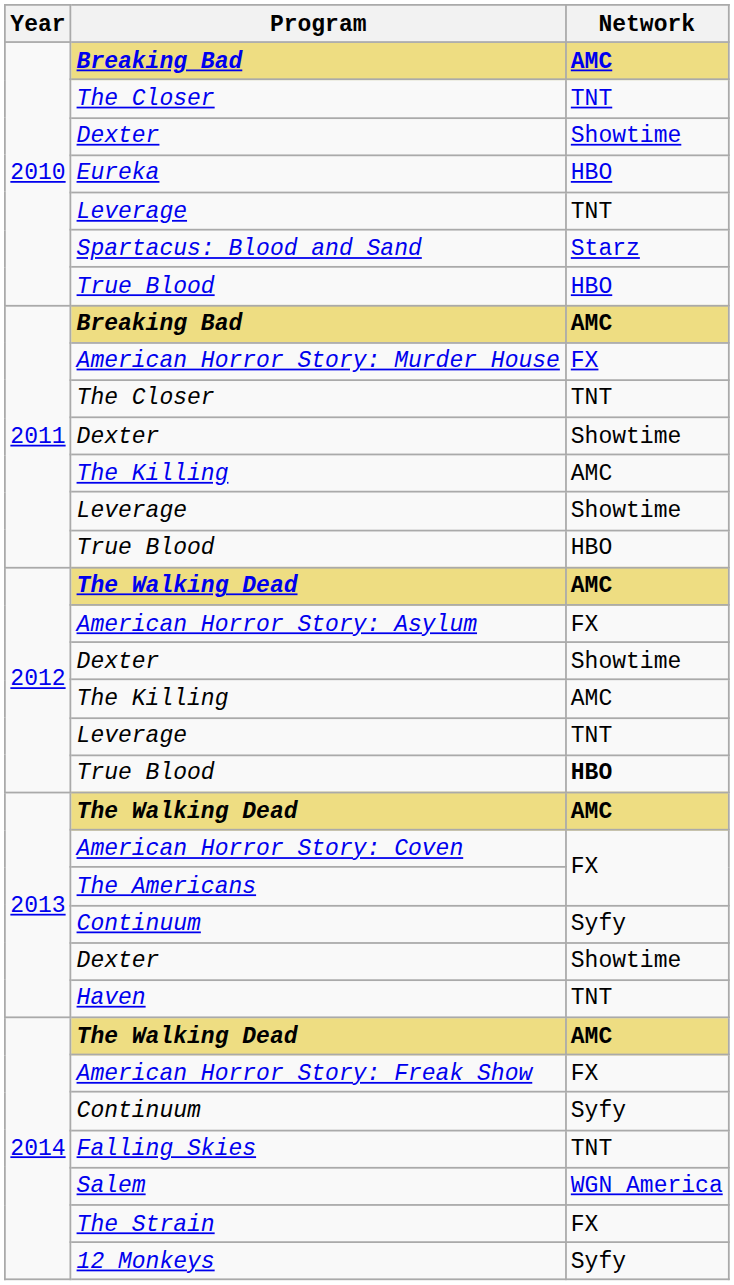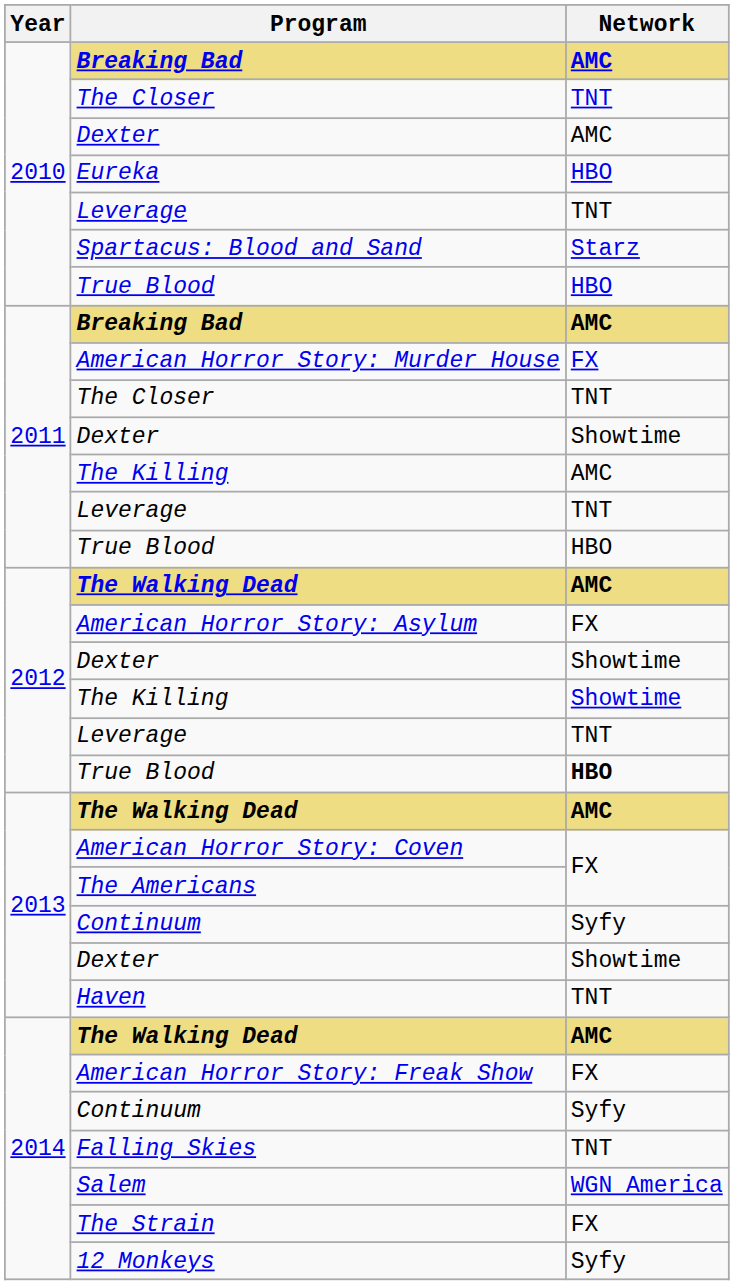2010 / Dexter | Network: Showtime -> AMC
2011 / Leverage | Network: Showtime -> TNT
2012 / The Killing | Network: AMC -> Showtime
